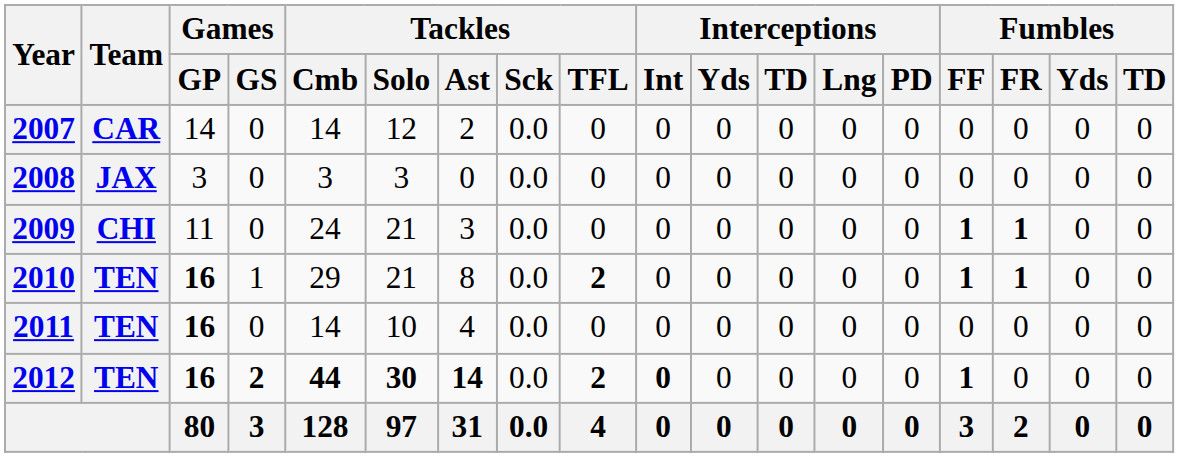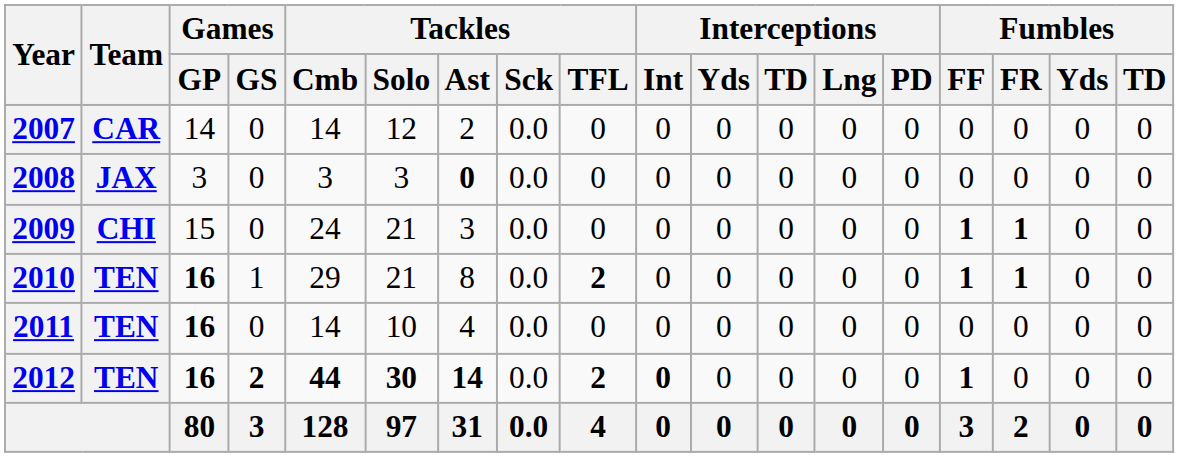2008 | Tackles / Ast: normal -> bold
2009 | Games / GP: 11 -> 15
